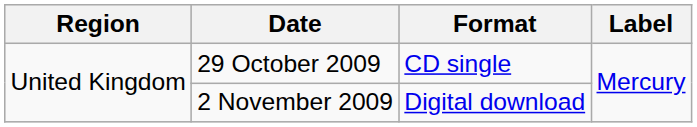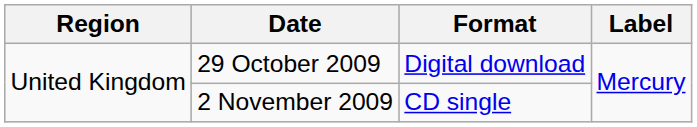29 October 2009 | Format: CD single -> Digital download
2 November 2009 | Format: Digital download -> CD single
